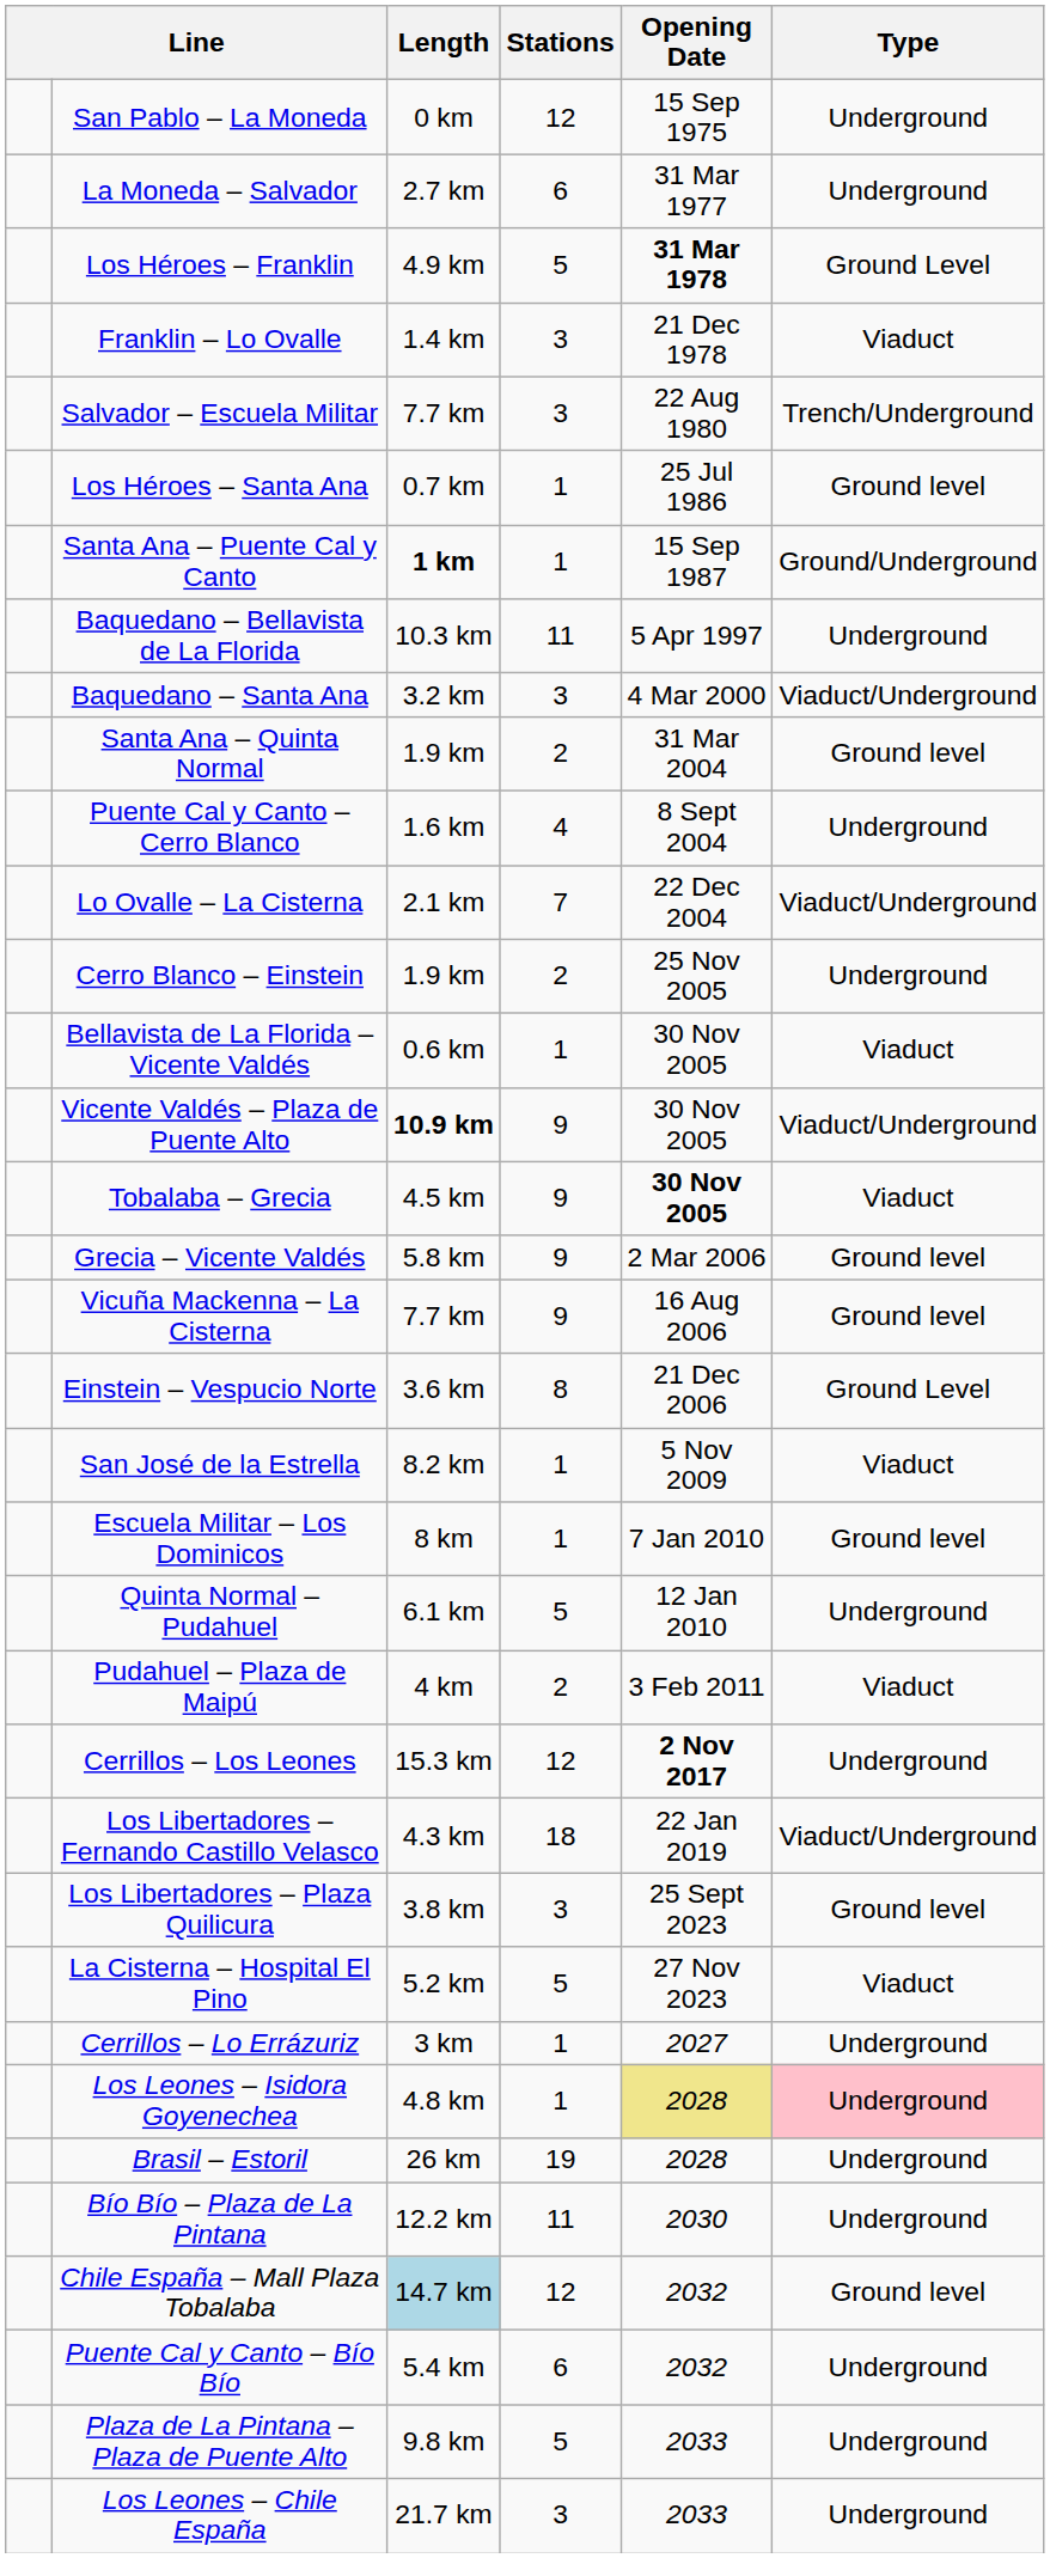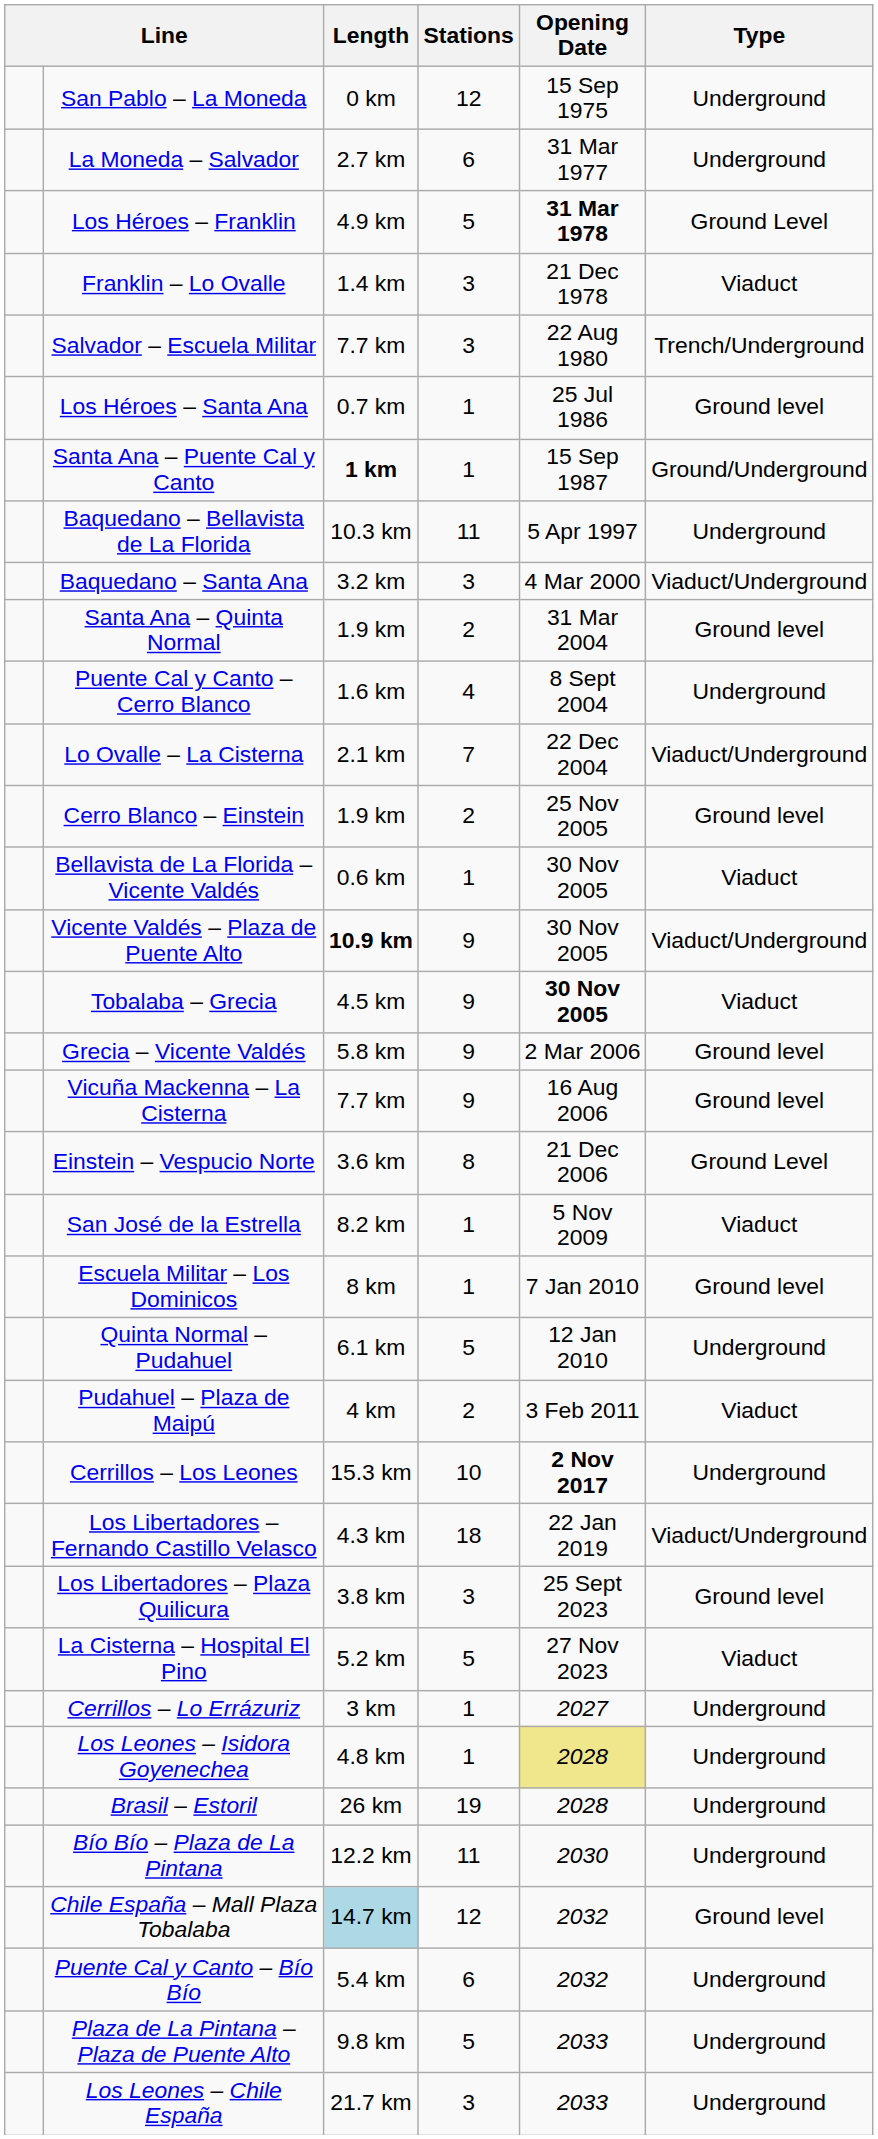Cerro Blanco – Einstein | Type: Underground -> Ground level
Cerrillos – Los Leones | Stations: 12 -> 10
Los Leones – Isidora Goyenechea | Type: pink background -> no background
